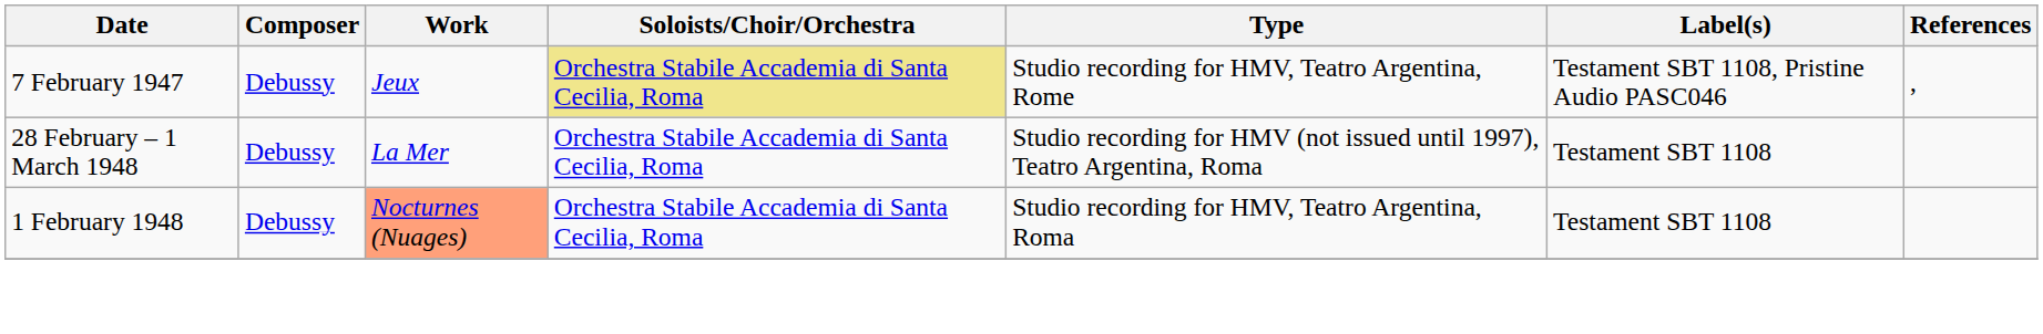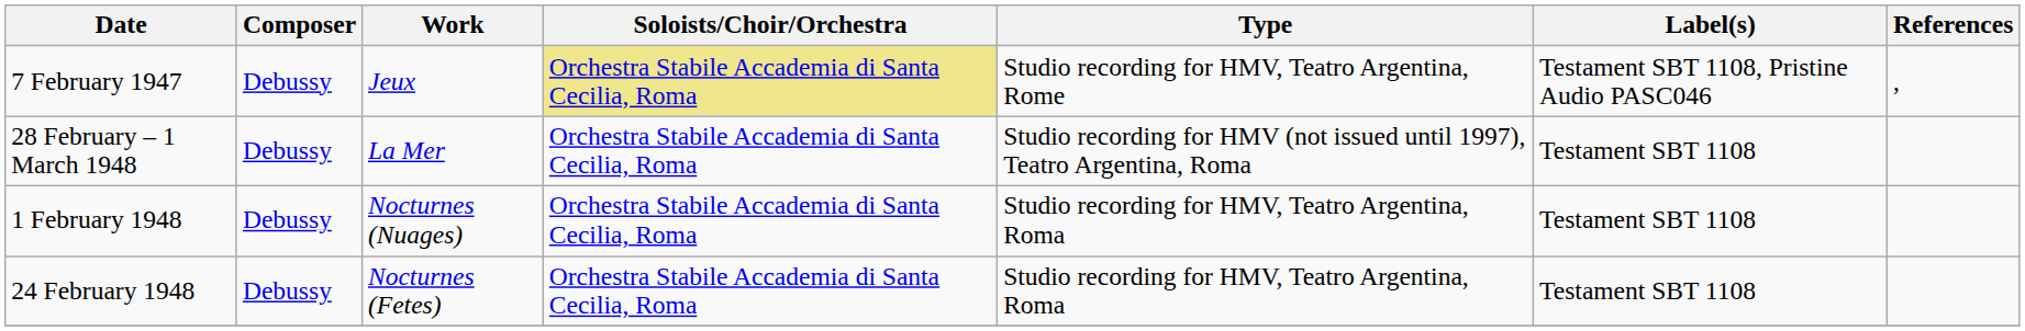1 February 1948 | Work: lightsalmon background -> no background
+ row: 24 February 1948 | Debussy | Nocturnes (Fetes) | Orchestra Stabile Accademia di Santa Cecilia, Roma | Studio recording for HMV, Teatro Argentina, Roma | Testament SBT 1108
